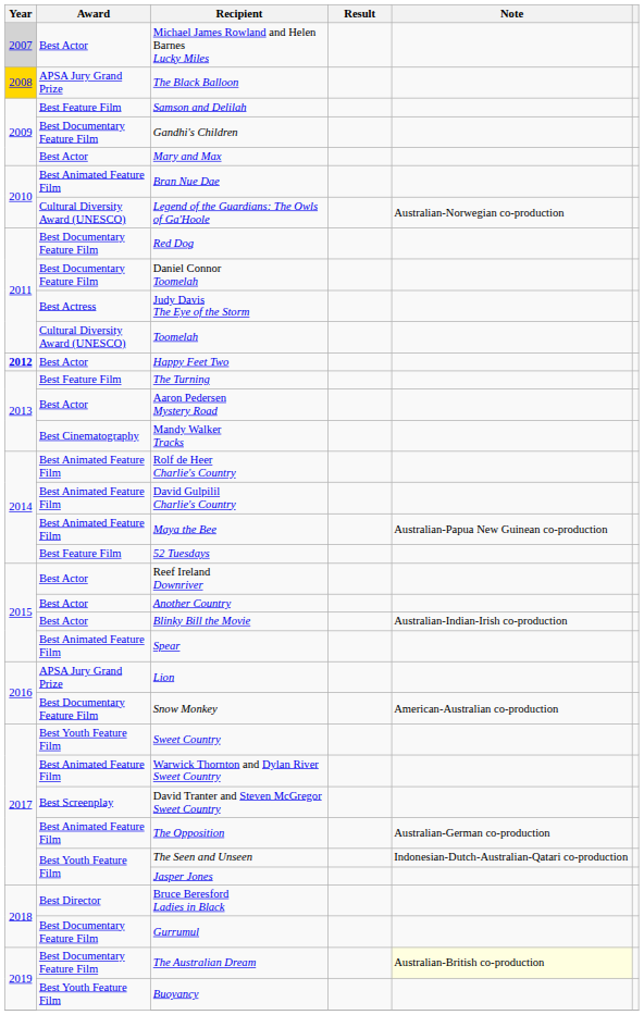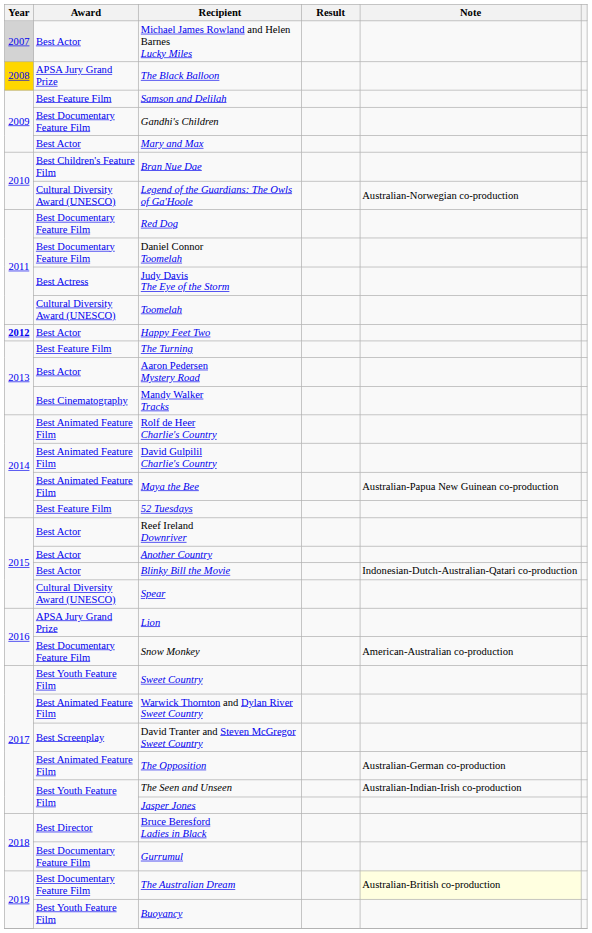Bran Nue Dae | Award: Best Animated Feature Film -> Best Children's Feature Film
Blinky Bill the Movie | Note: Australian-Indian-Irish co-production -> Indonesian-Dutch-Australian-Qatari co-production
Spear | Award: Best Animated Feature Film -> Cultural Diversity Award (UNESCO)
The Seen and Unseen | Note: Indonesian-Dutch-Australian-Qatari co-production -> Australian-Indian-Irish co-production
